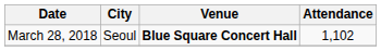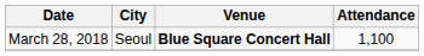March 28, 2018 | Attendance: 1,102 -> 1,100
